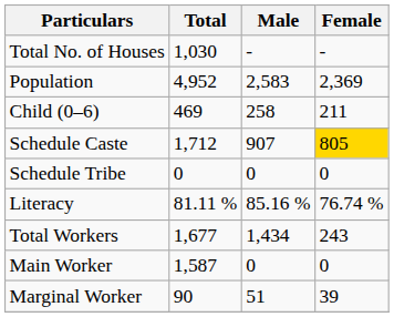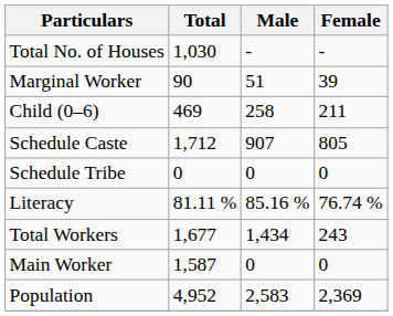rows swapped: Population <-> Marginal Worker
Schedule Caste | Female: gold background -> no background
